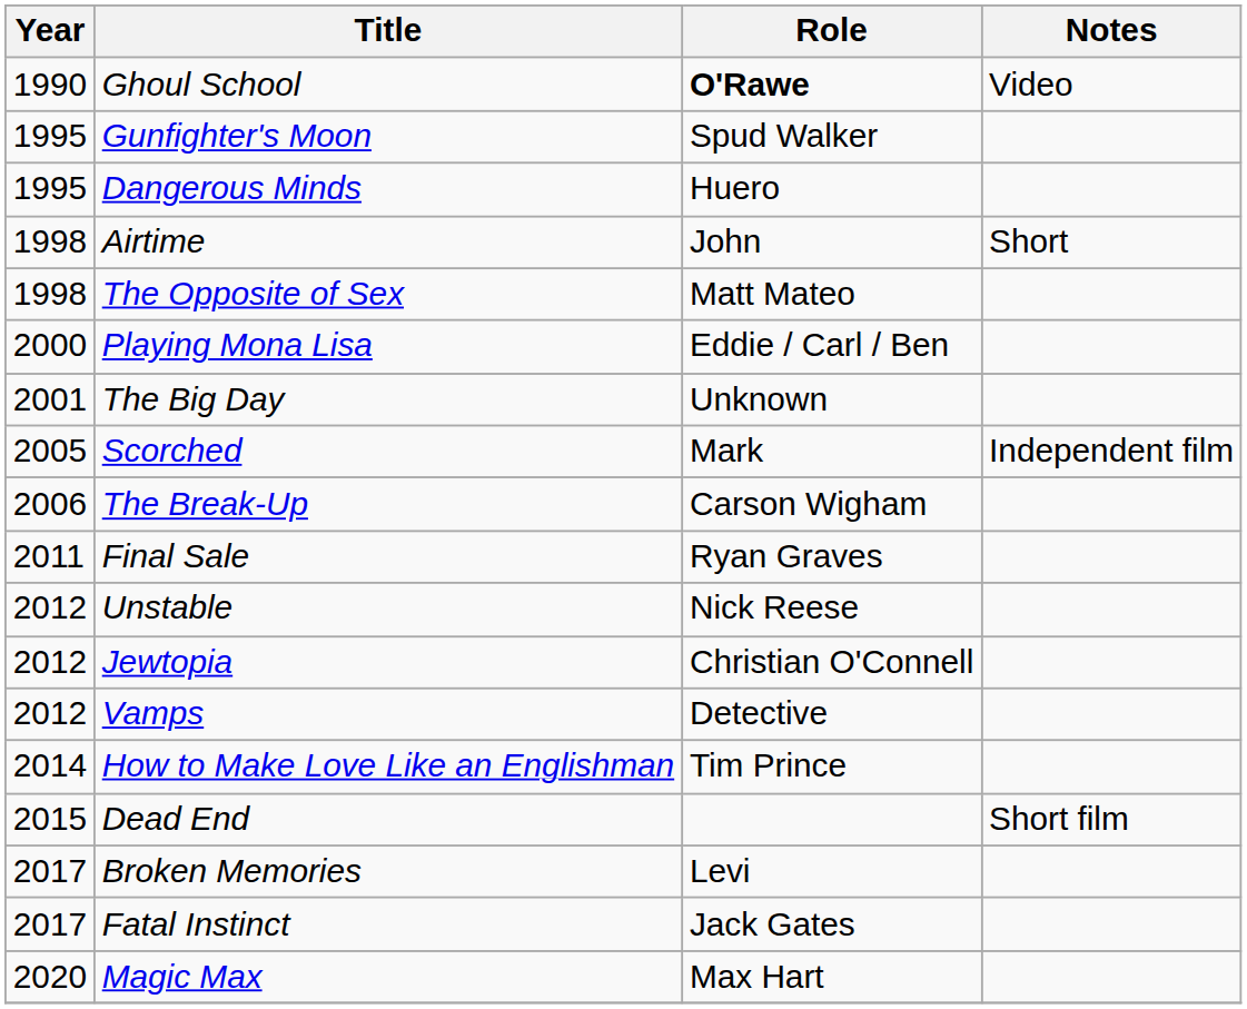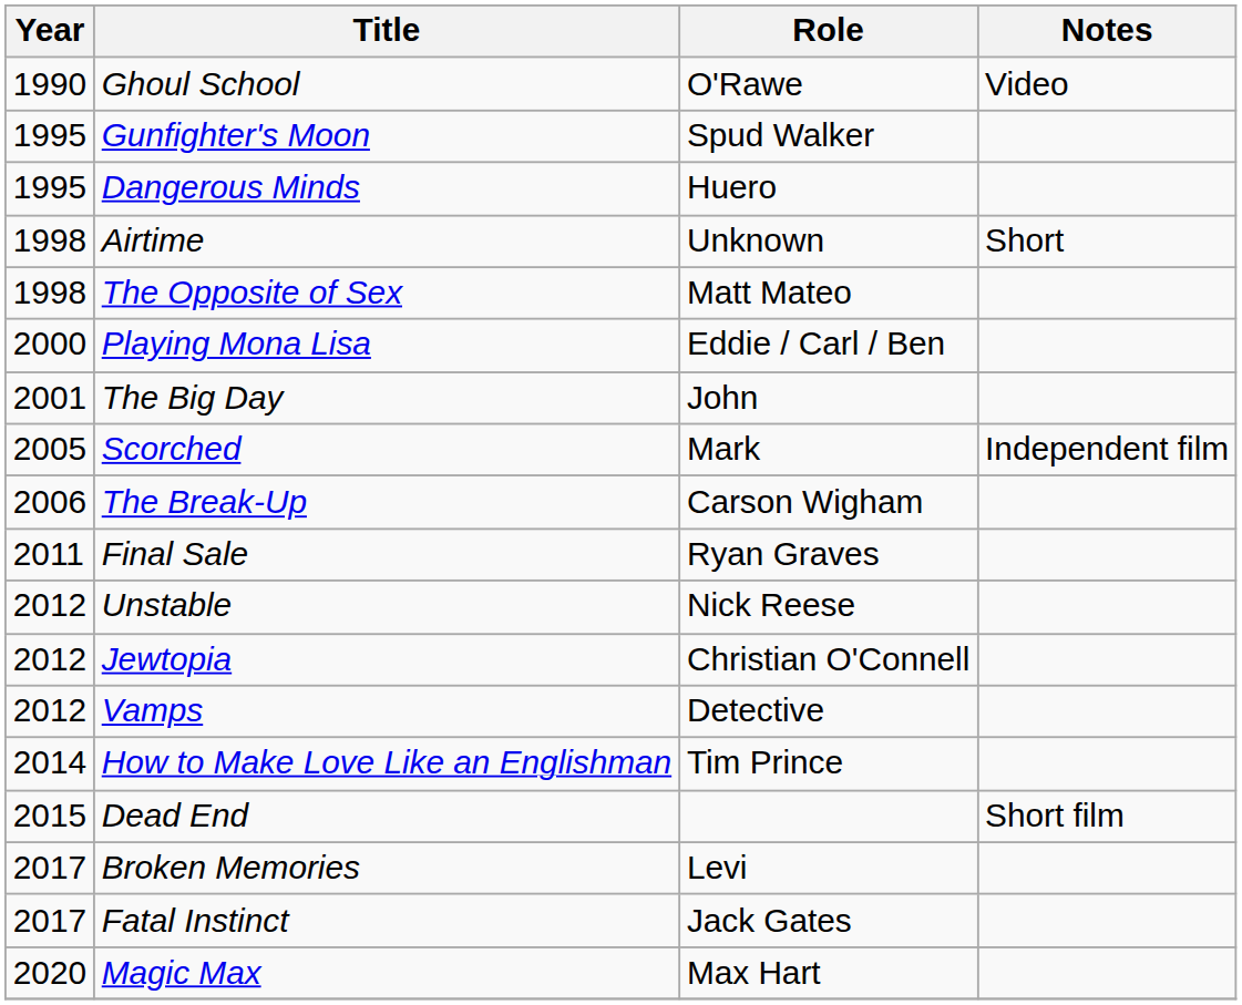Ghoul School | Role: bold -> normal
Airtime | Role: John -> Unknown
The Big Day | Role: Unknown -> John
